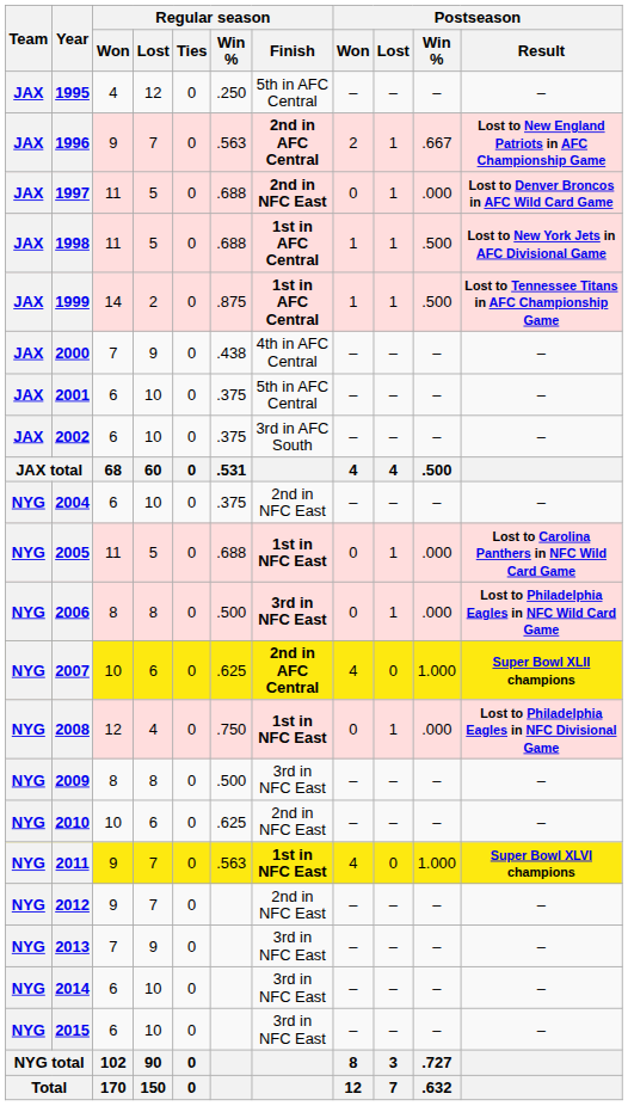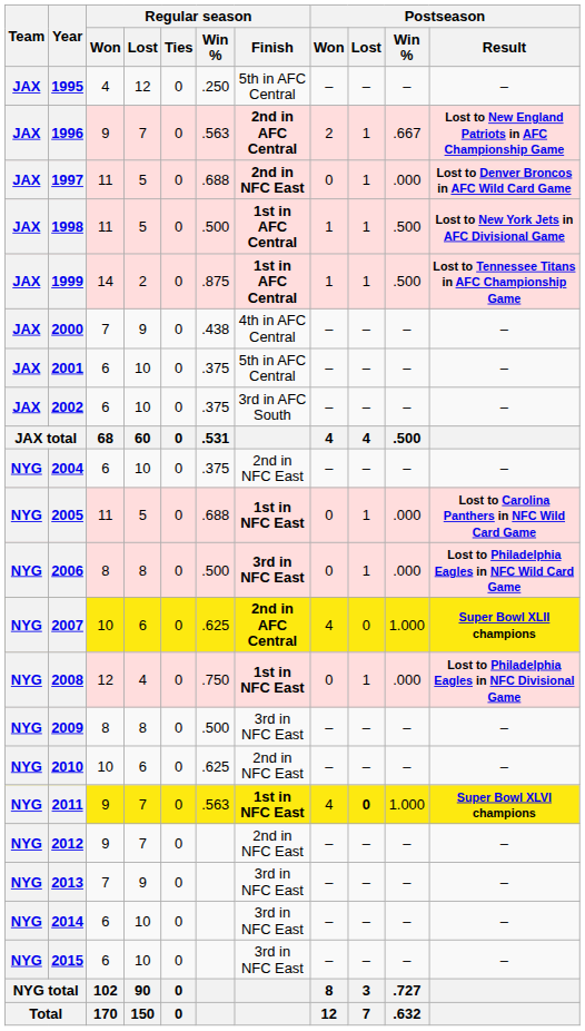1998 | Regular season / Win %: .688 -> .500
2011 | Postseason / Lost: normal -> bold
